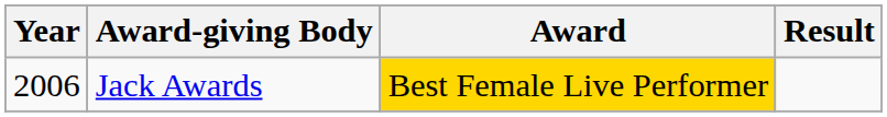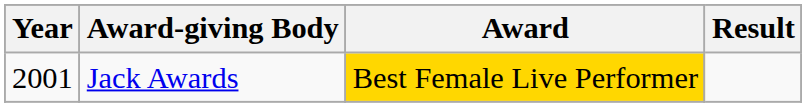Jack Awards | Year: 2006 -> 2001
